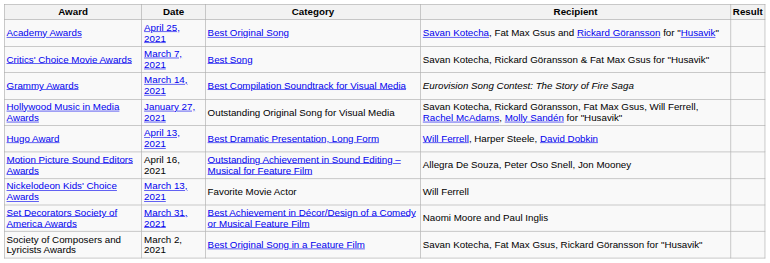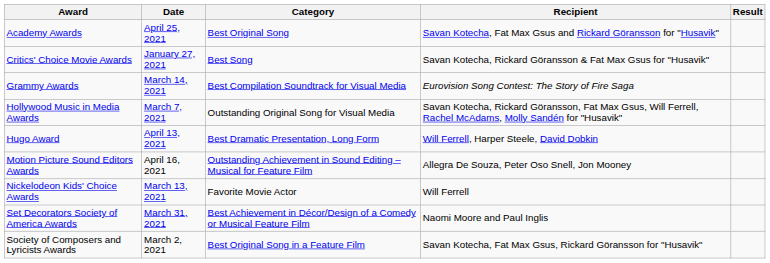Critics' Choice Movie Awards | Date: March 7, 2021 -> January 27, 2021
Hollywood Music in Media Awards | Date: January 27, 2021 -> March 7, 2021
